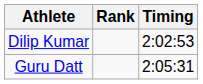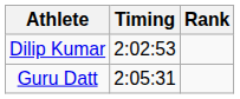columns swapped: Timing <-> Rank
